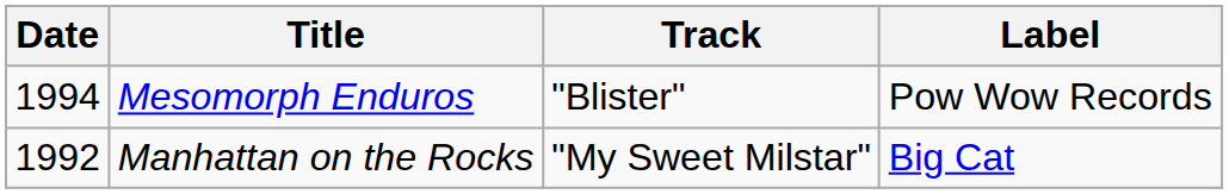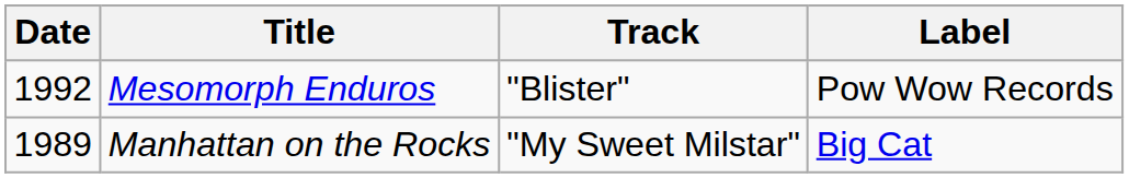Mesomorph Enduros | Date: 1994 -> 1992
Manhattan on the Rocks | Date: 1992 -> 1989
